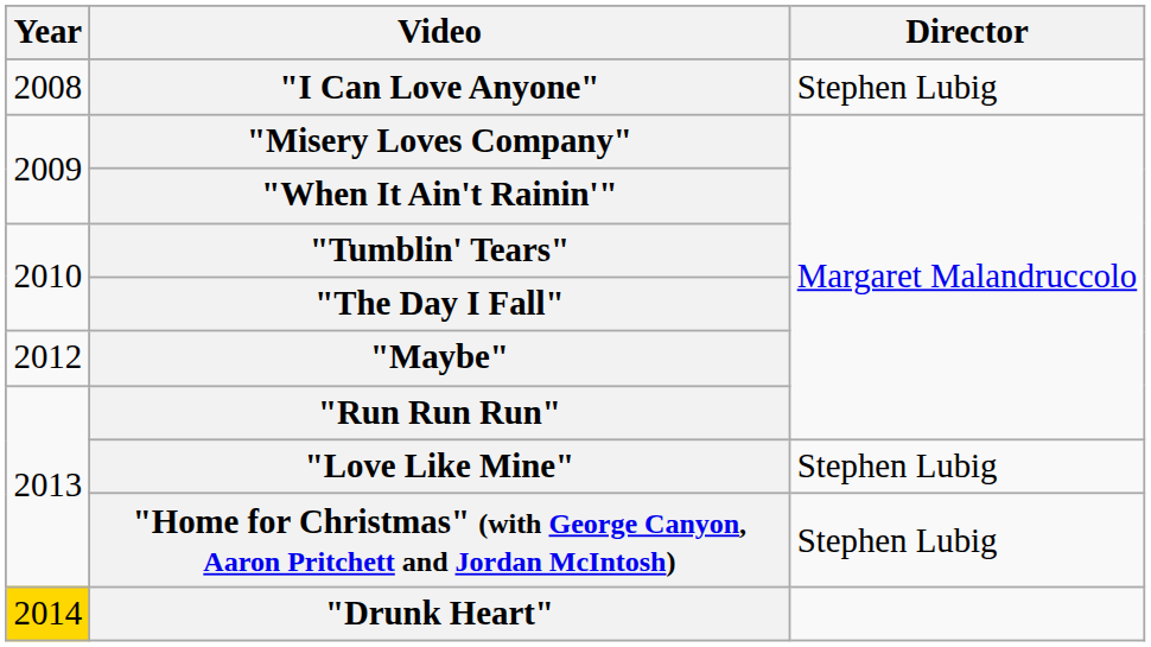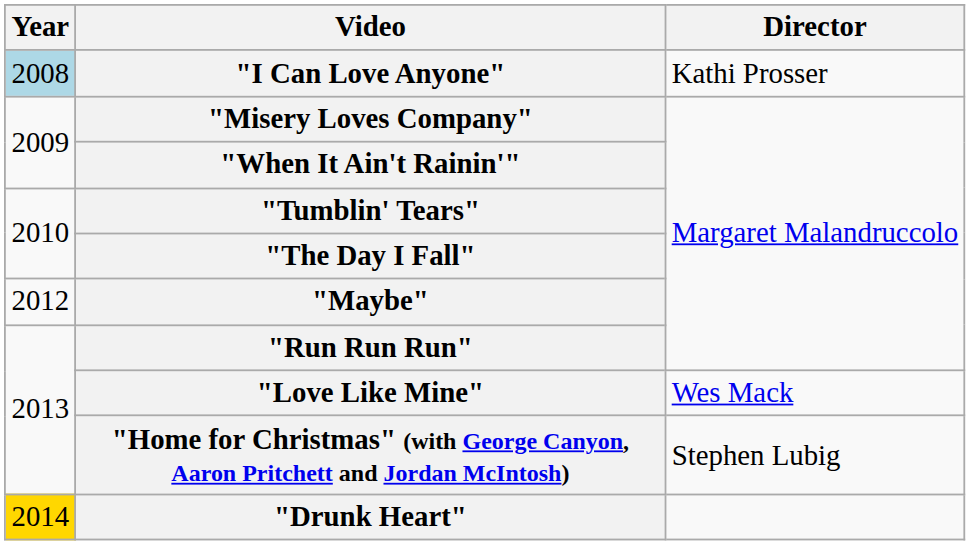"I Can Love Anyone" | Year: no background -> lightblue background
"I Can Love Anyone" | Director: Stephen Lubig -> Kathi Prosser
"Love Like Mine" | Director: Stephen Lubig -> Wes Mack
